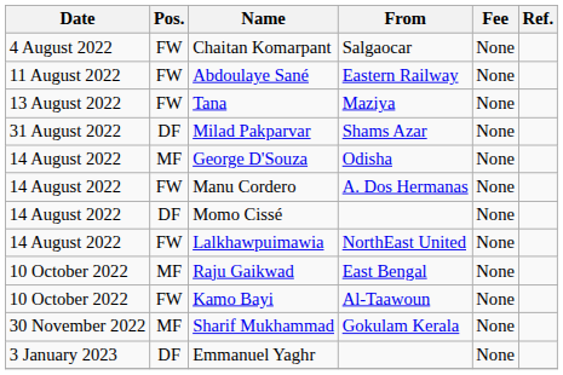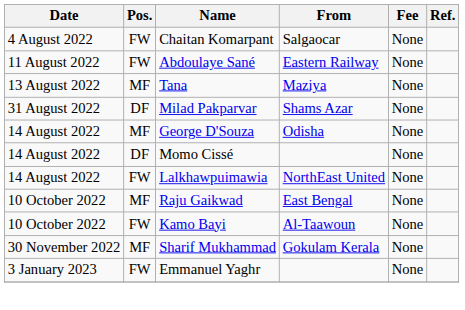Tana | Pos.: FW -> MF
- row: 14 August 2022 | FW | Manu Cordero | A. Dos Hermanas | None
Emmanuel Yaghr | Pos.: DF -> FW
